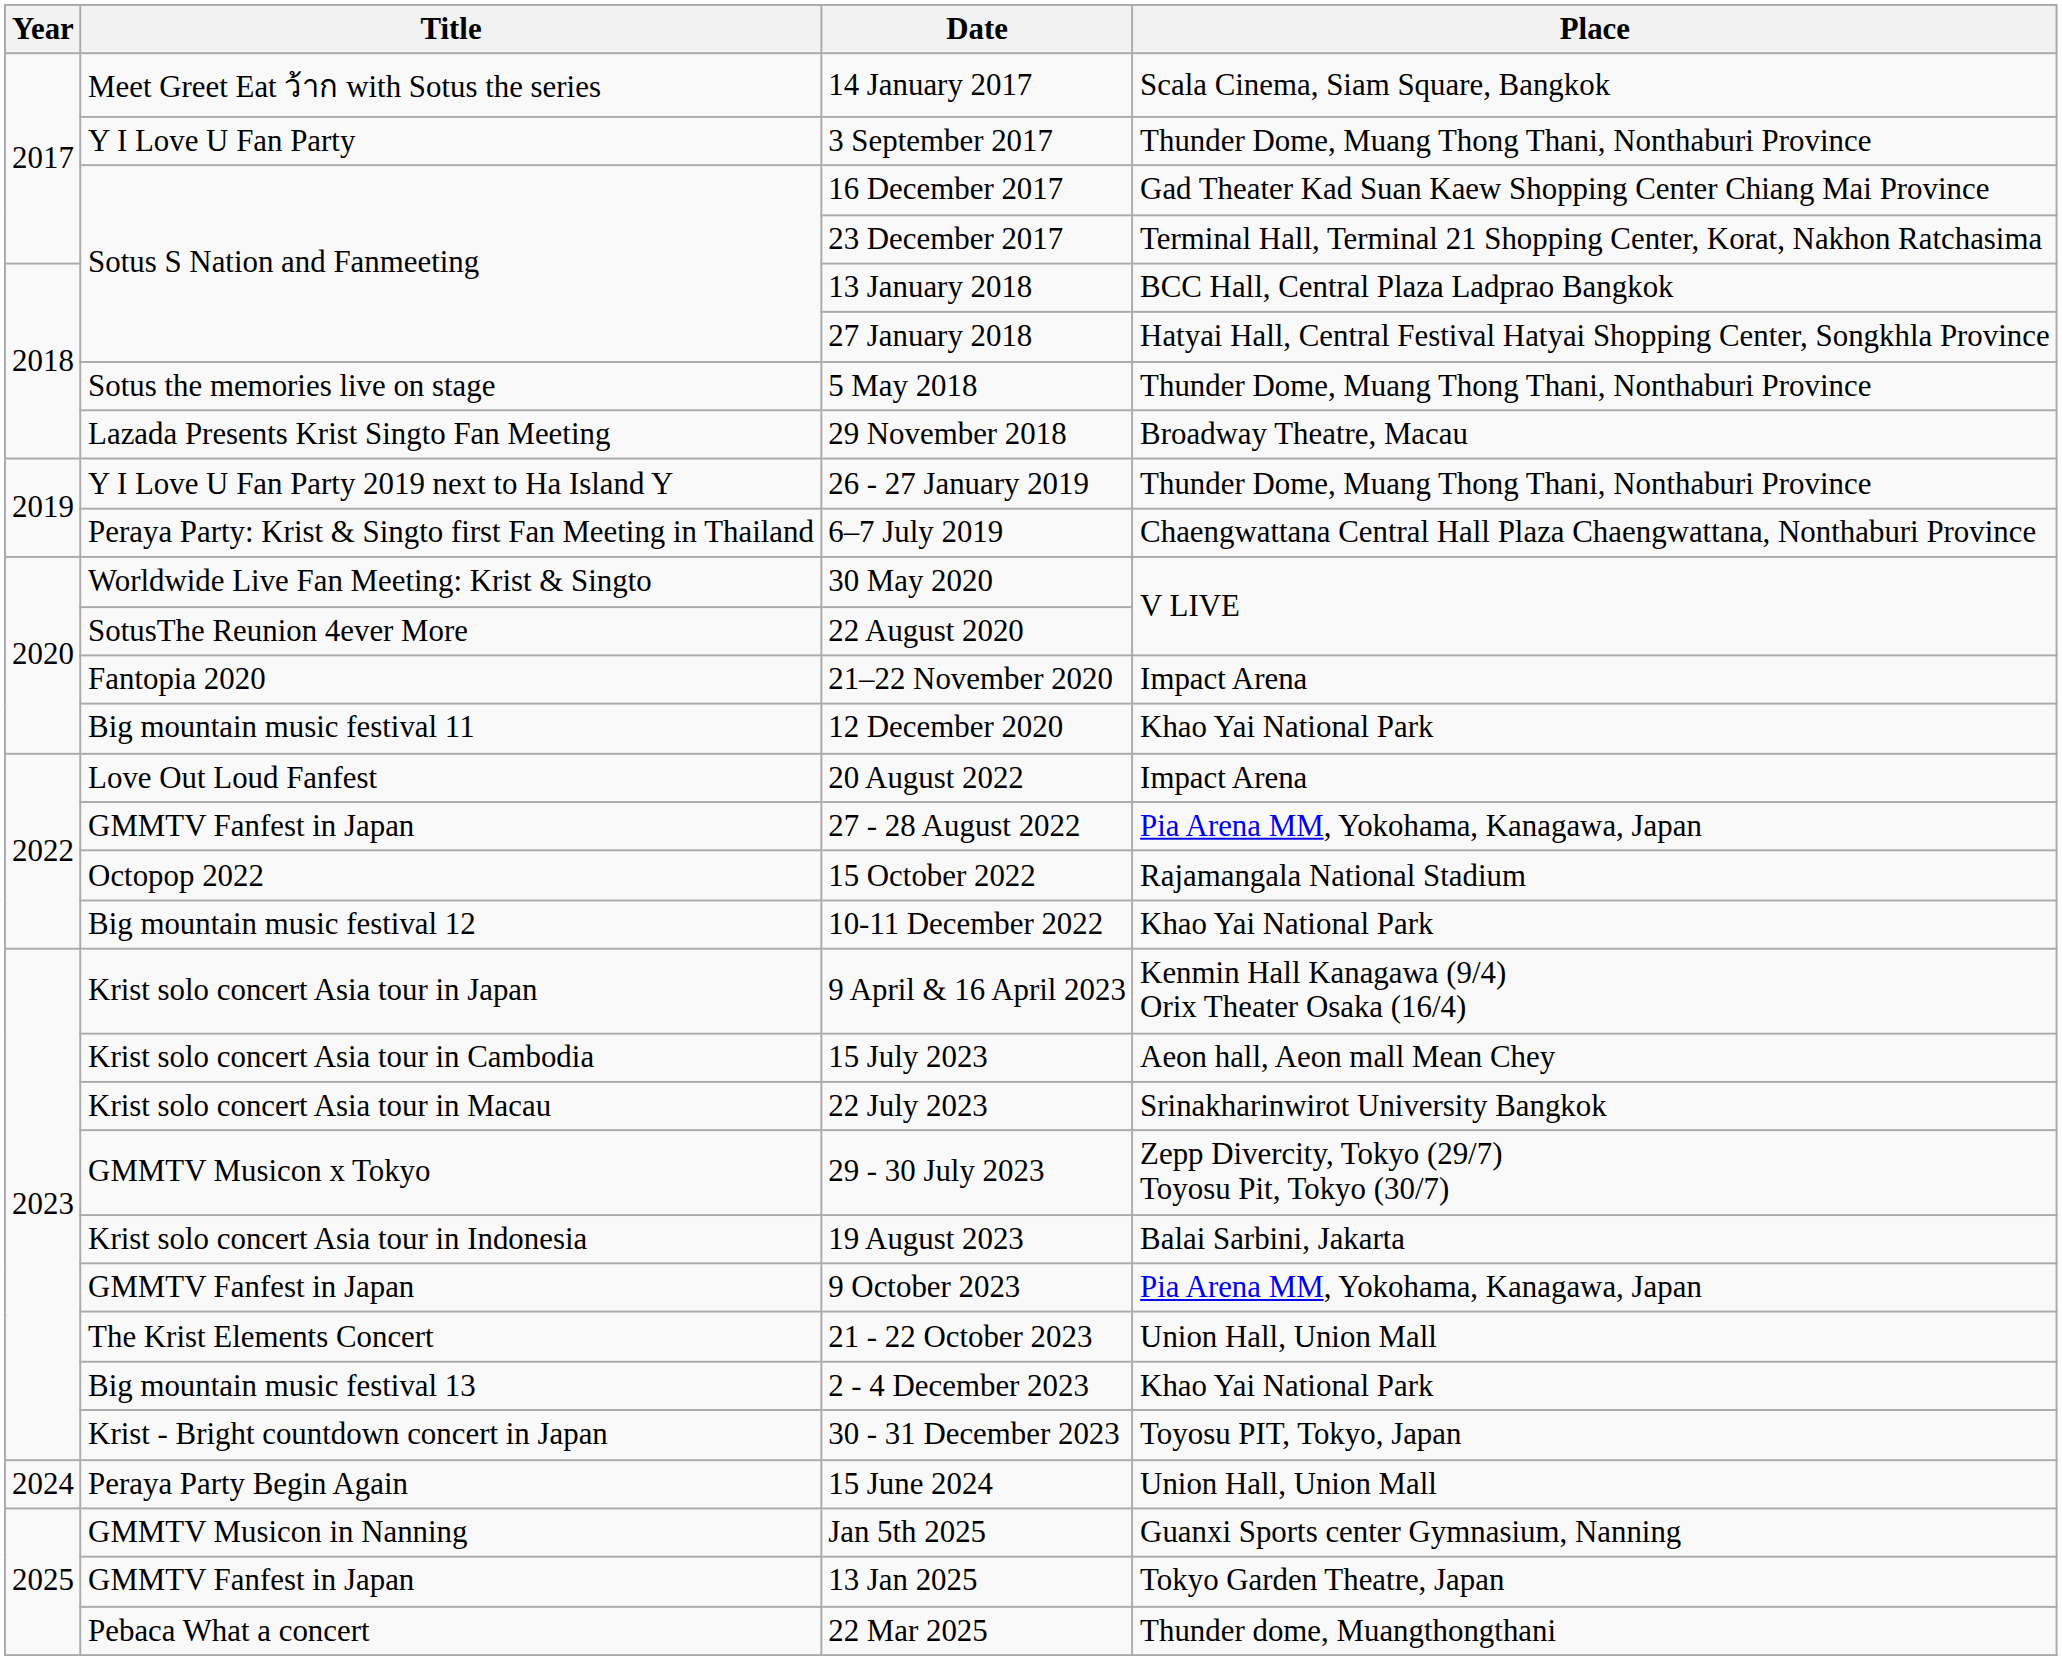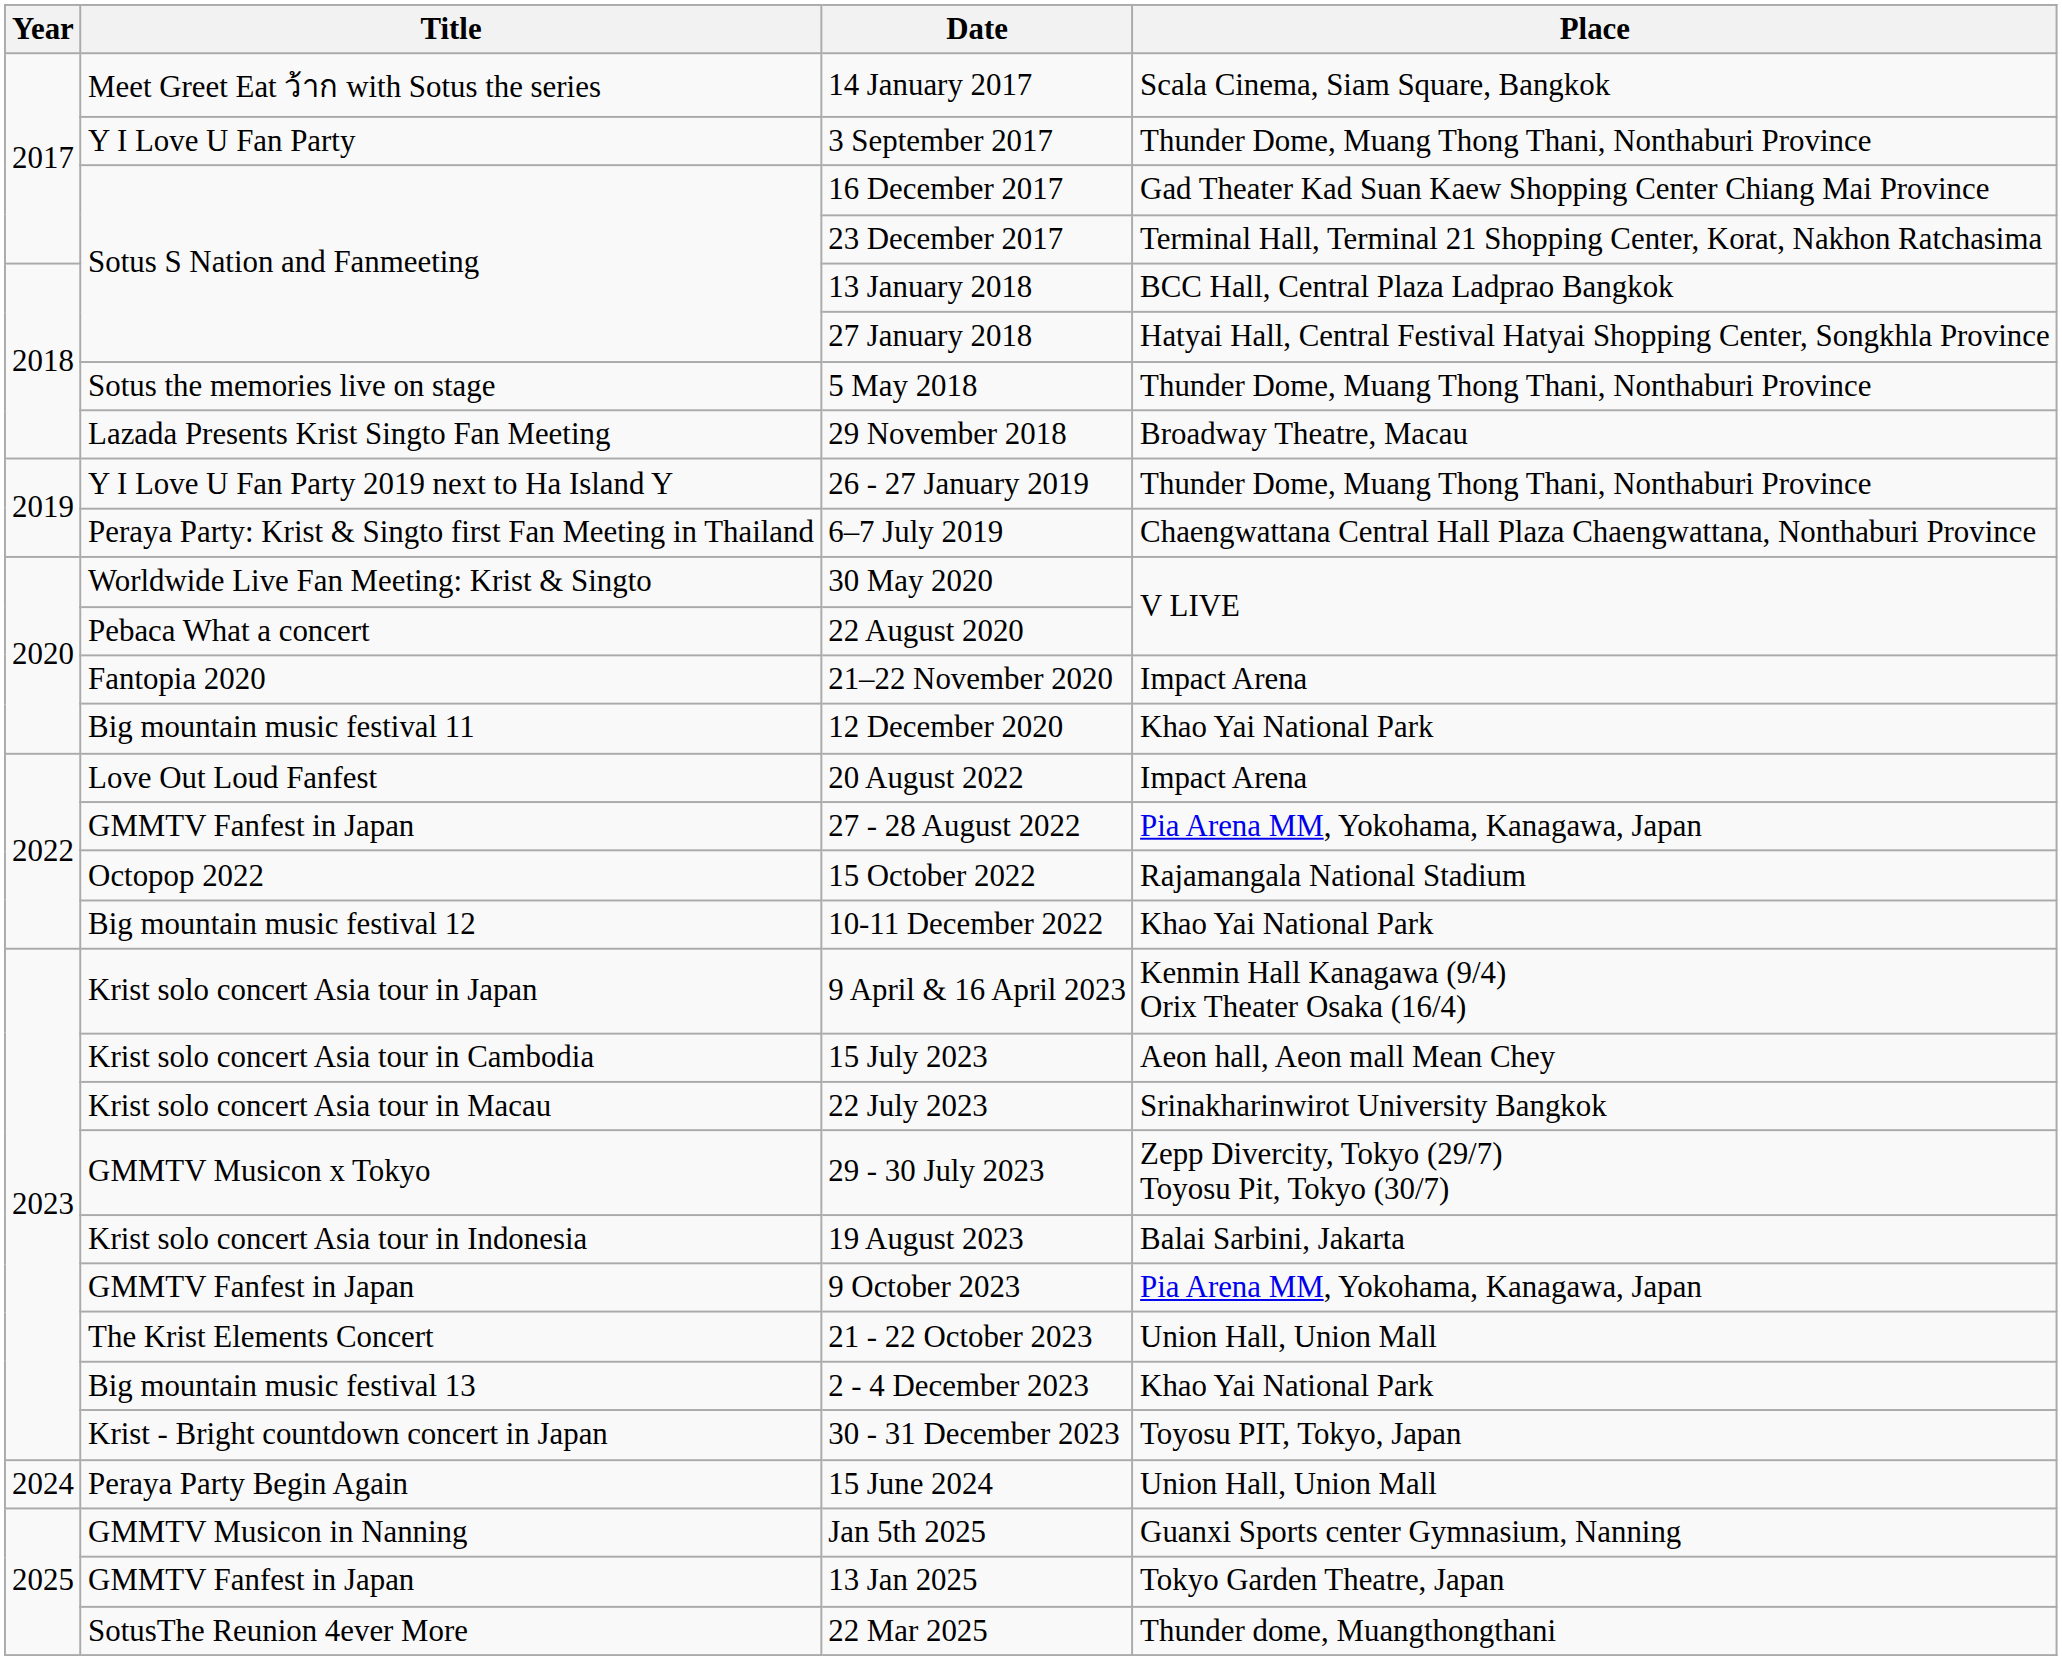22 August 2020 | Title: SotusThe Reunion 4ever More -> Pebaca What a concert
22 Mar 2025 | Title: Pebaca What a concert -> SotusThe Reunion 4ever More
